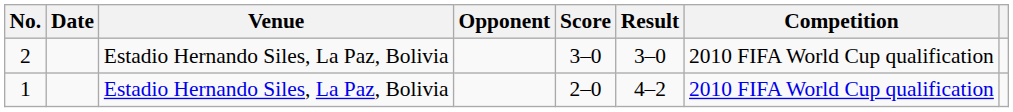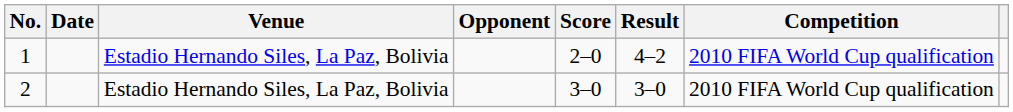rows swapped: 1 <-> 2
